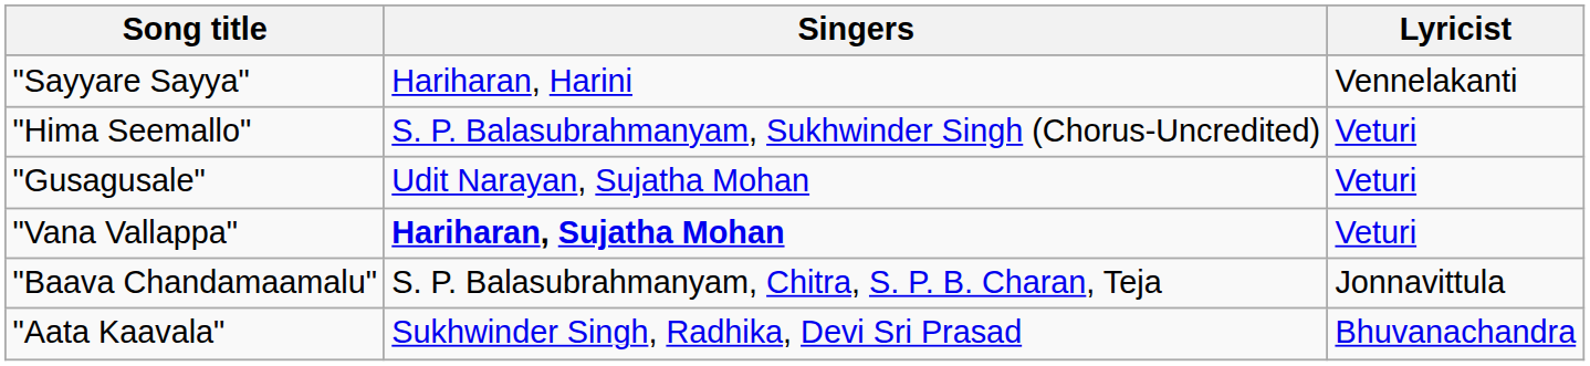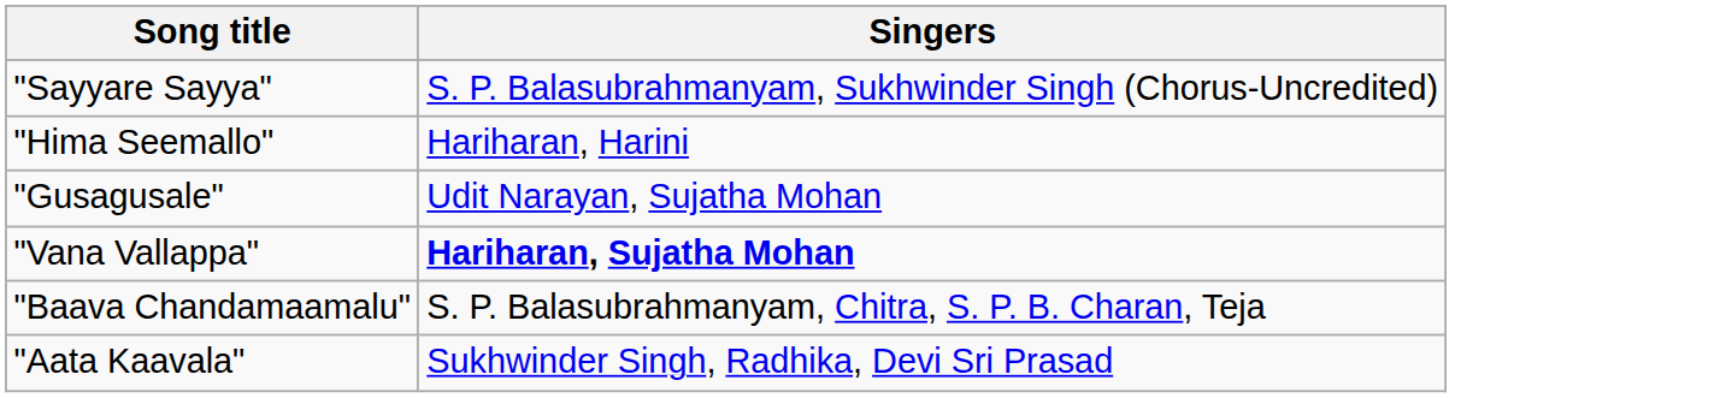- column: Lyricist | Vennelakanti | Veturi | Veturi | Veturi | Jonnavittula | Bhuvanachandra
"Sayyare Sayya" | Singers: Hariharan, Harini -> S. P. Balasubrahmanyam, Sukhwinder Singh (Chorus-Uncredited)
"Hima Seemallo" | Singers: S. P. Balasubrahmanyam, Sukhwinder Singh (Chorus-Uncredited) -> Hariharan, Harini
